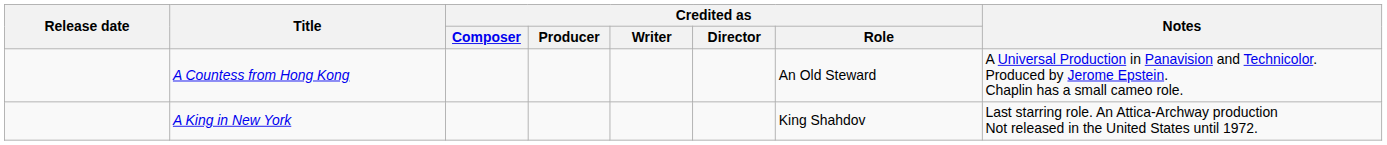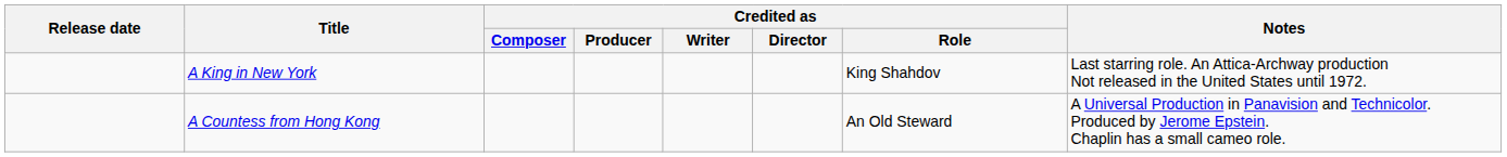rows swapped: A King in New York <-> A Countess from Hong Kong
